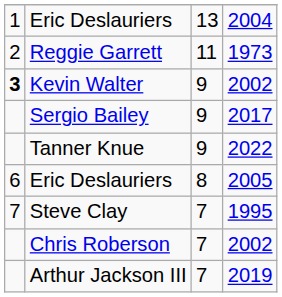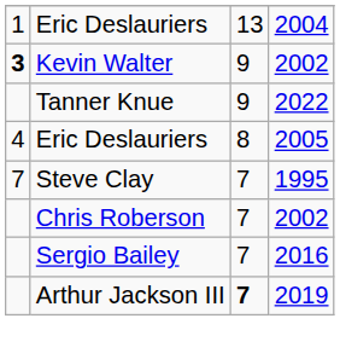- row: 2 | Reggie Garrett | 11 | 1973
- row: Sergio Bailey | 9 | 2017
2005 | column 1: 6 -> 4
+ row: Sergio Bailey | 7 | 2016
2019 | column 3: normal -> bold
